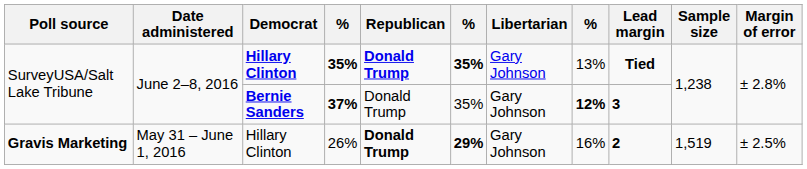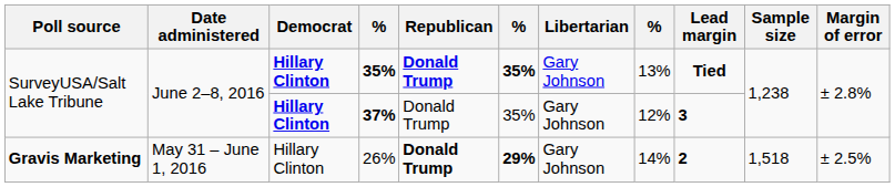37% | Democrat: Bernie Sanders -> Hillary Clinton
37% | column 8: bold -> normal
26% | column 8: 16% -> 14%
26% | Sample size: 1,519 -> 1,518
